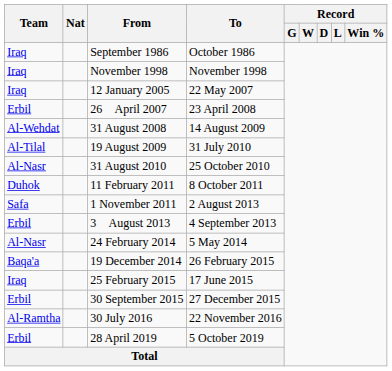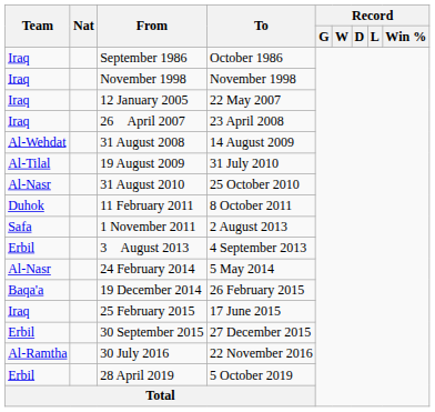26 ِApril 2007 | Team: Erbil -> Iraq
